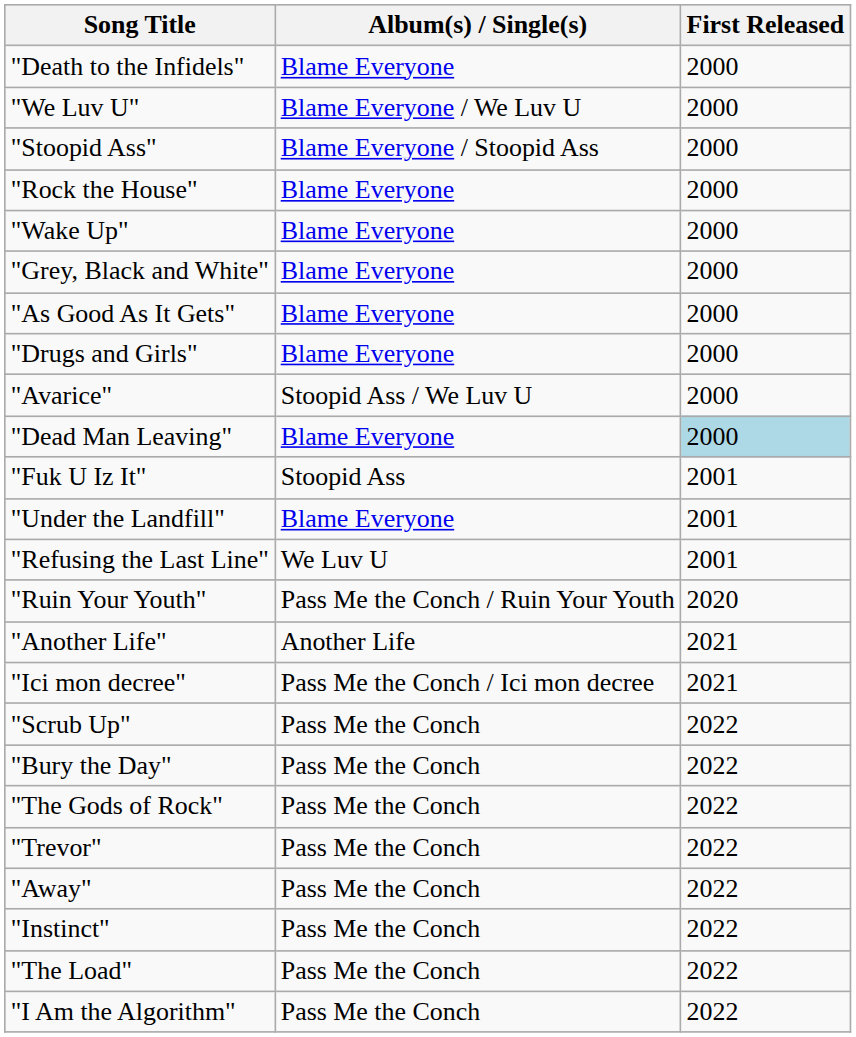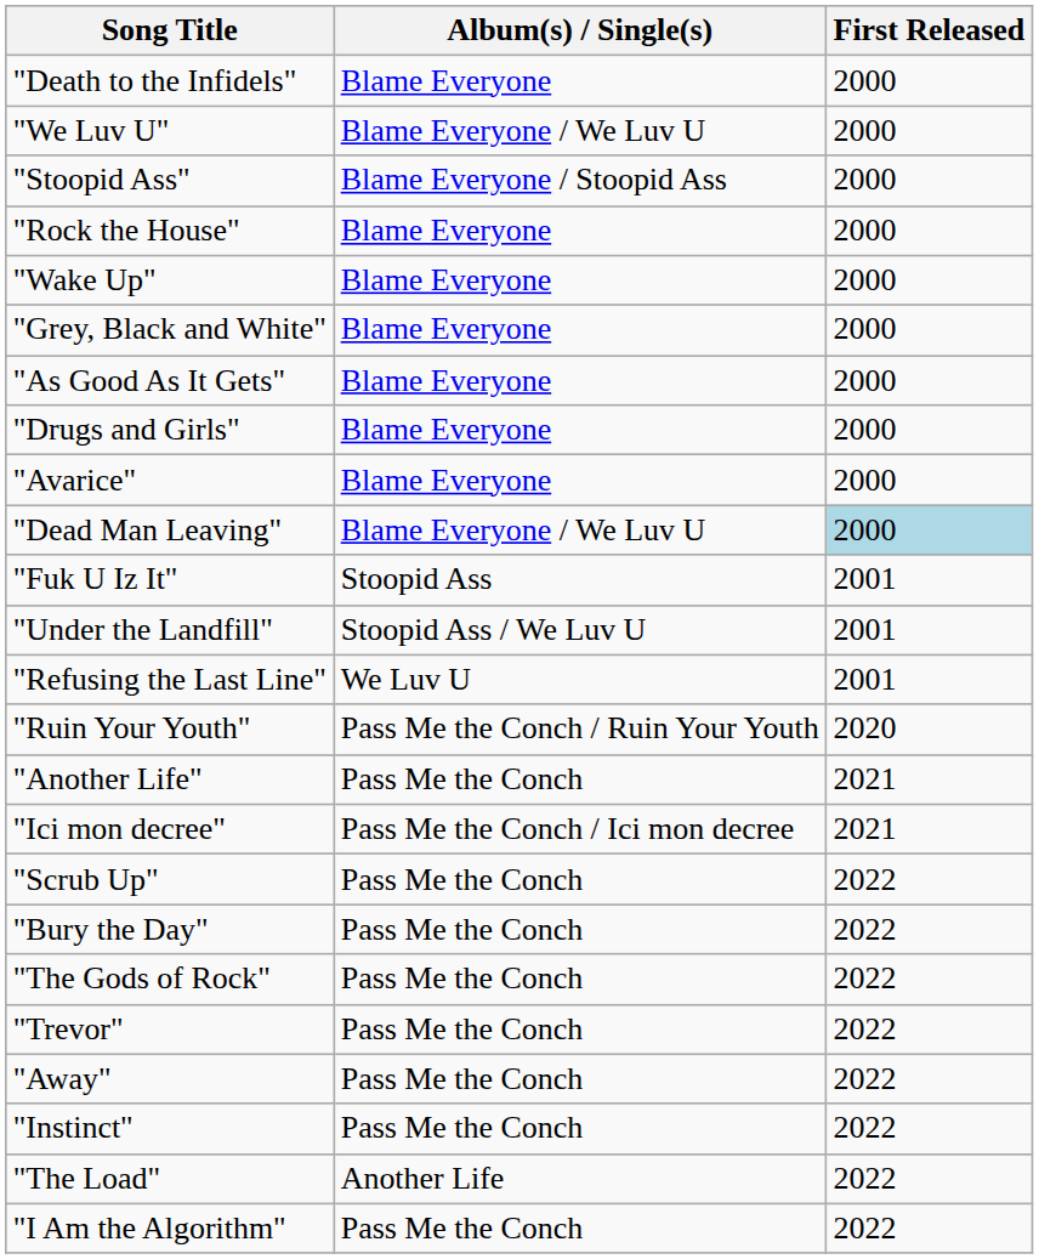"Avarice" | Album(s) / Single(s): Stoopid Ass / We Luv U -> Blame Everyone
"Dead Man Leaving" | Album(s) / Single(s): Blame Everyone -> Blame Everyone / We Luv U
"Under the Landfill" | Album(s) / Single(s): Blame Everyone -> Stoopid Ass / We Luv U
"Another Life" | Album(s) / Single(s): Another Life -> Pass Me the Conch
"The Load" | Album(s) / Single(s): Pass Me the Conch -> Another Life
